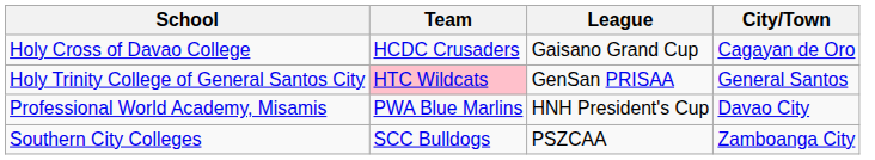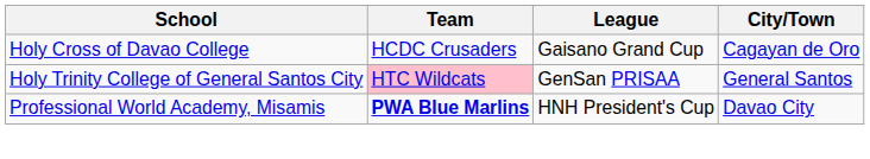Professional World Academy, Misamis | Team: normal -> bold
- row: Southern City Colleges | SCC Bulldogs | PSZCAA | Zamboanga City
